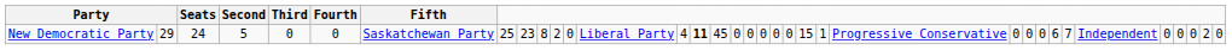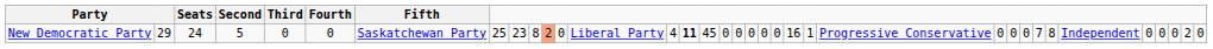New Democratic Party | column 11: no background -> lightsalmon background
New Democratic Party | column 22: 15 -> 16
New Democratic Party | column 28: 6 -> 7
New Democratic Party | column 29: 7 -> 8
